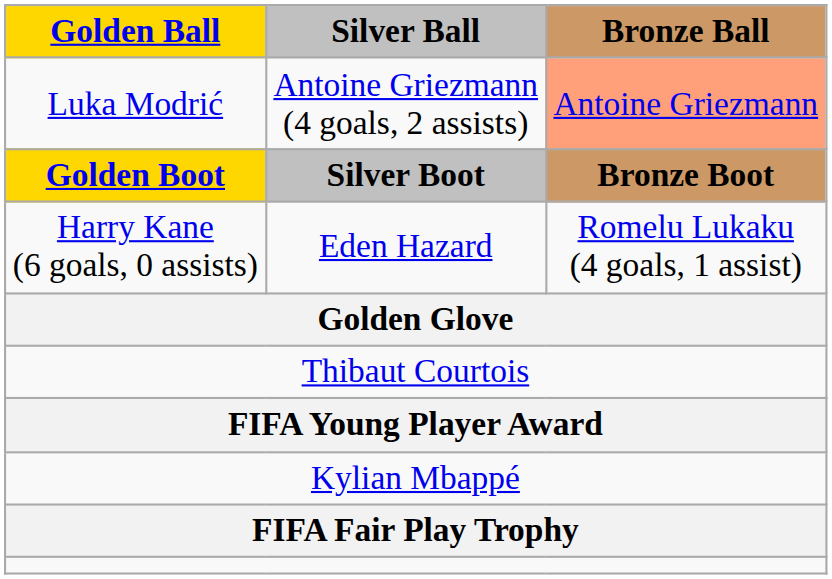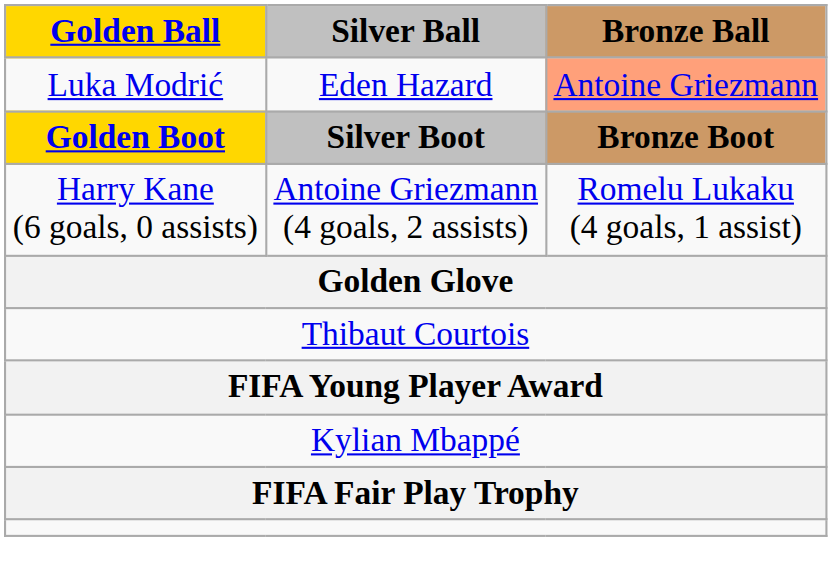Luka Modrić | Silver Ball: Antoine Griezmann (4 goals, 2 assists) -> Eden Hazard
Harry Kane (6 goals, 0 assists) | Silver Ball: Eden Hazard -> Antoine Griezmann (4 goals, 2 assists)
